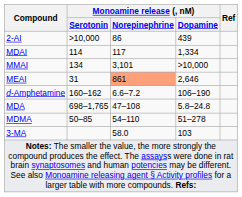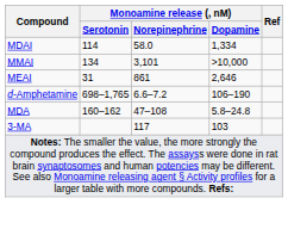- row: 2-AI | >10,000 | 86 | 439
MDAI | Monoamine release (, nM) / Norepinephrine: 117 -> 58.0
MEAI | Monoamine release (, nM) / Norepinephrine: lightsalmon background -> no background
d-Amphetamine | Monoamine release (, nM) / Serotonin: 160–162 -> 698–1,765
MDA | Monoamine release (, nM) / Serotonin: 698–1,765 -> 160–162
- row: MDMA | 50–85 | 54–110 | 51–278
3-MA | Monoamine release (, nM) / Norepinephrine: 58.0 -> 117
